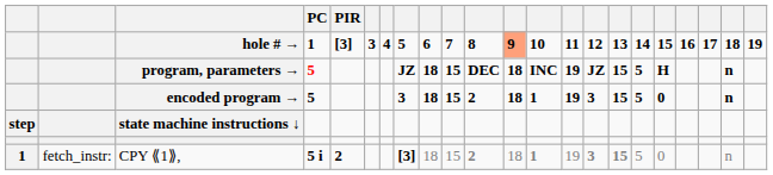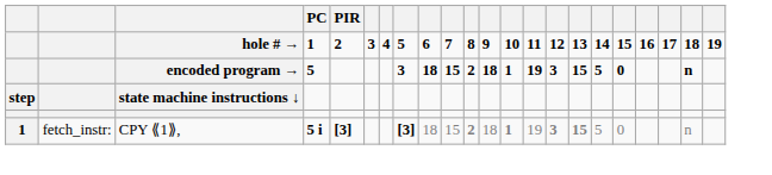hole # → | PIR: [3] -> 2
hole # → | column 12: lightsalmon background -> no background
- row: program, parameters → | 5 | JZ | 18 | 15 | DEC | 18 | INC | 19 | JZ | 15 | 5 | H | n
CPY ⟪1⟫, | PIR: 2 -> [3]
